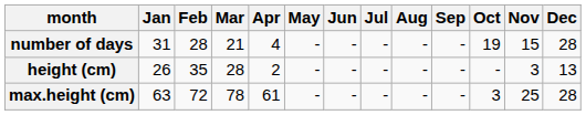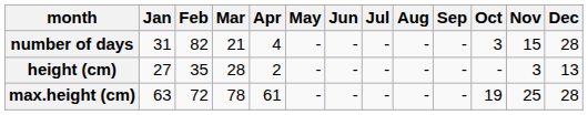number of days | Feb: 28 -> 82
number of days | Oct: 19 -> 3
height (cm) | Jan: 26 -> 27
max.height (cm) | Oct: 3 -> 19
